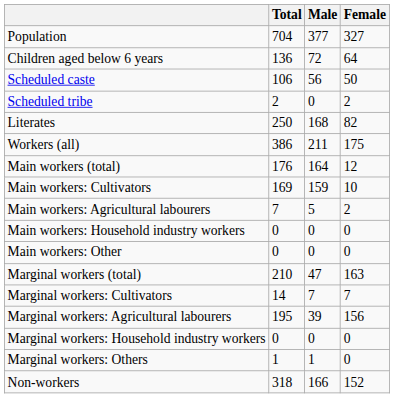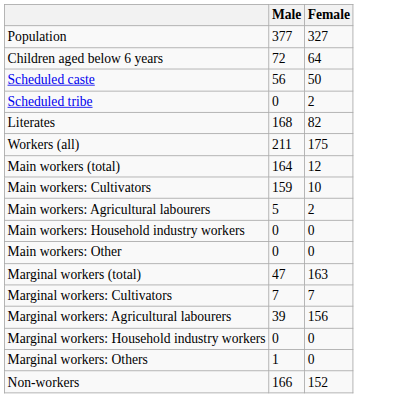- column: Total | 704 | 136 | 106 | 2 | 250 | 386 | 176 | 169 | 7 | 0 | 0 | 210 | 14 | 195 | 0 | 1 | 318
